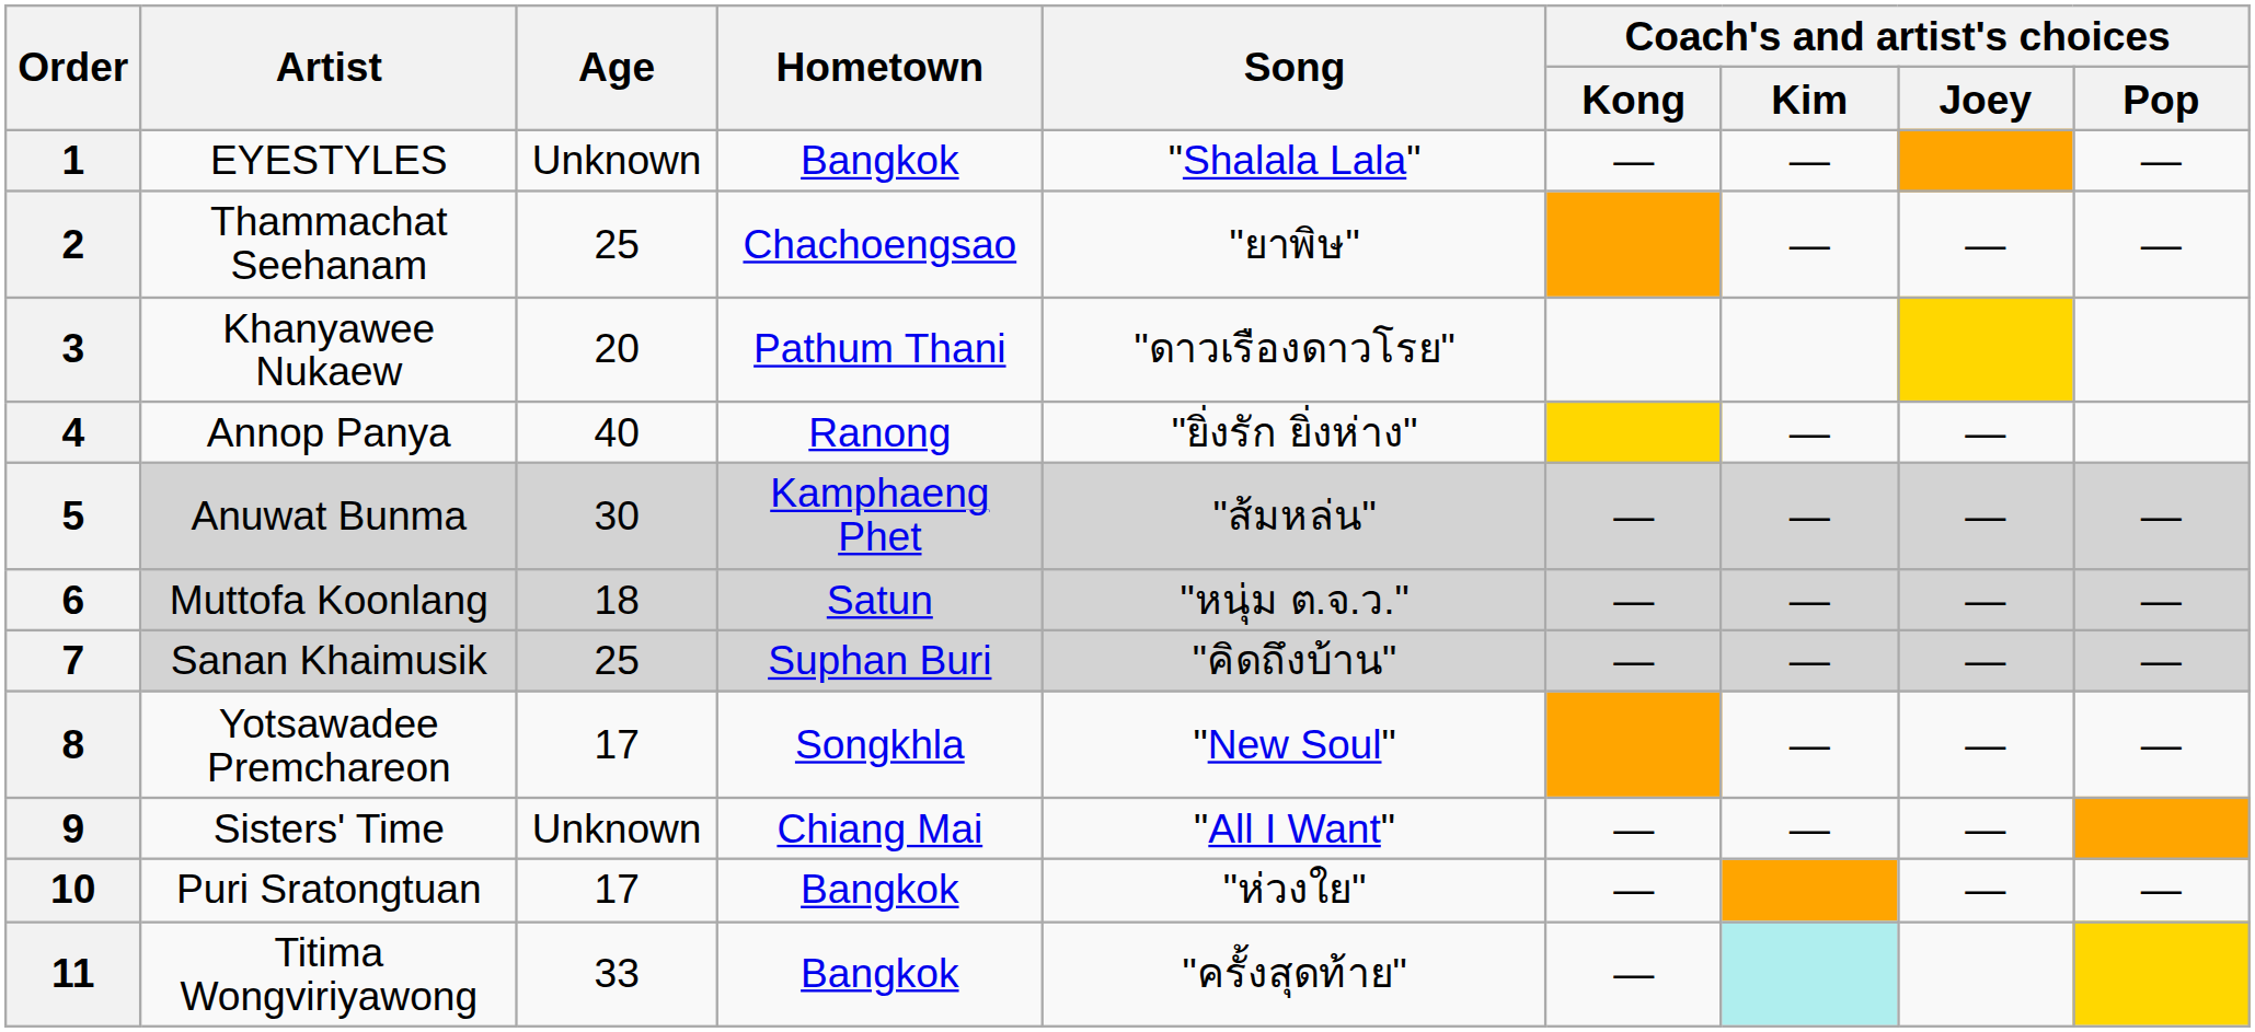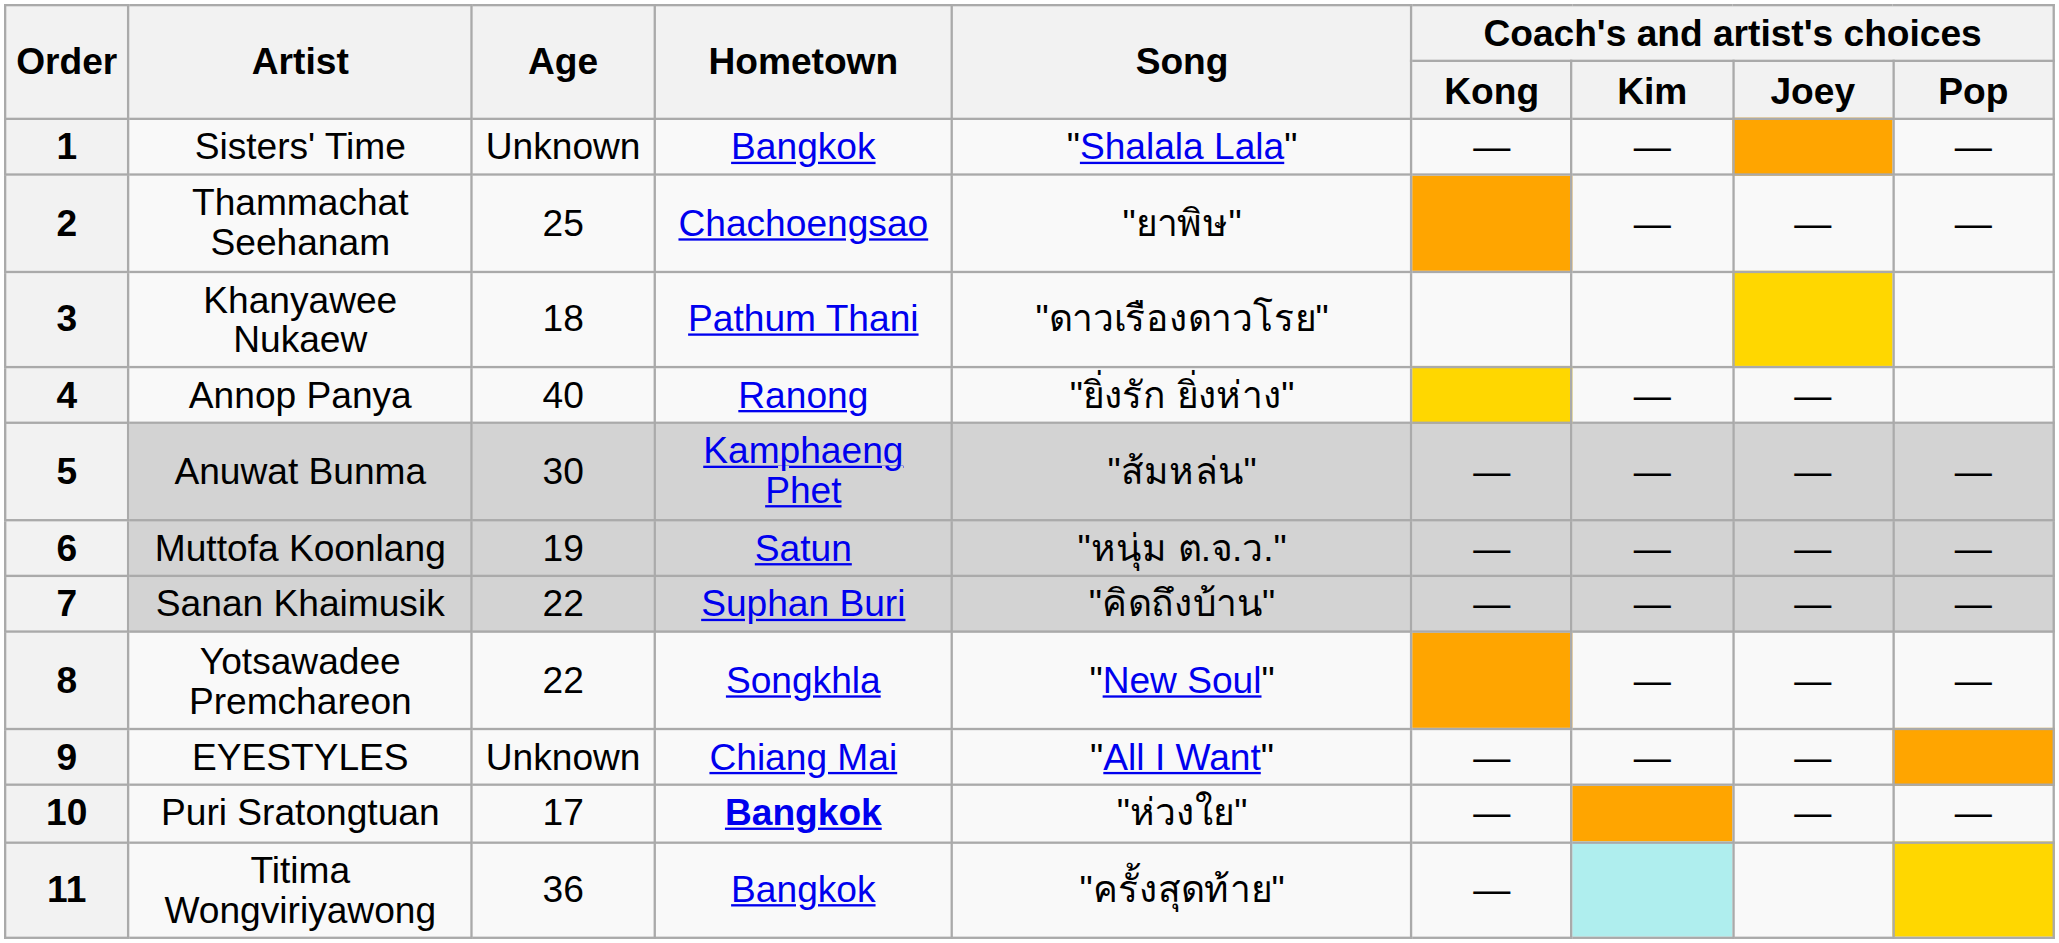1 | Artist: EYESTYLES -> Sisters' Time
3 | Age: 20 -> 18
6 | Age: 18 -> 19
7 | Age: 25 -> 22
8 | Age: 17 -> 22
9 | Artist: Sisters' Time -> EYESTYLES
10 | Hometown: normal -> bold
11 | Age: 33 -> 36
